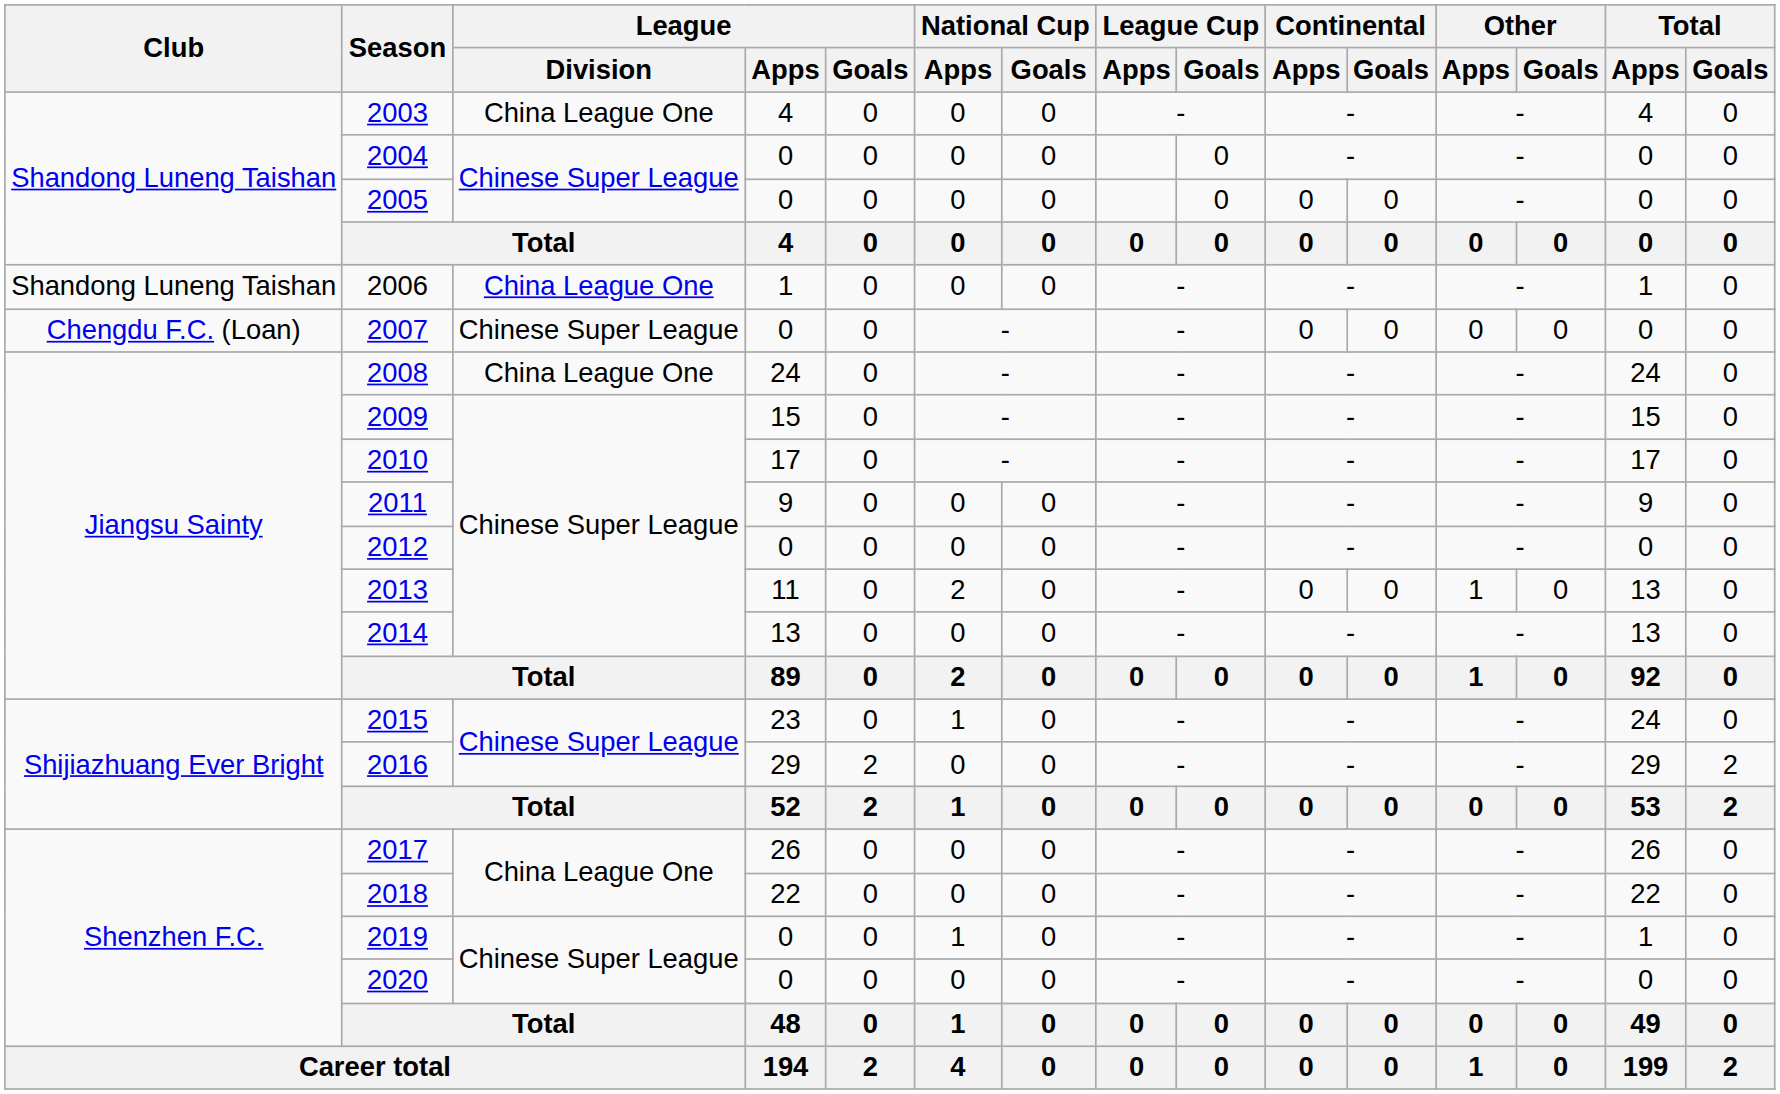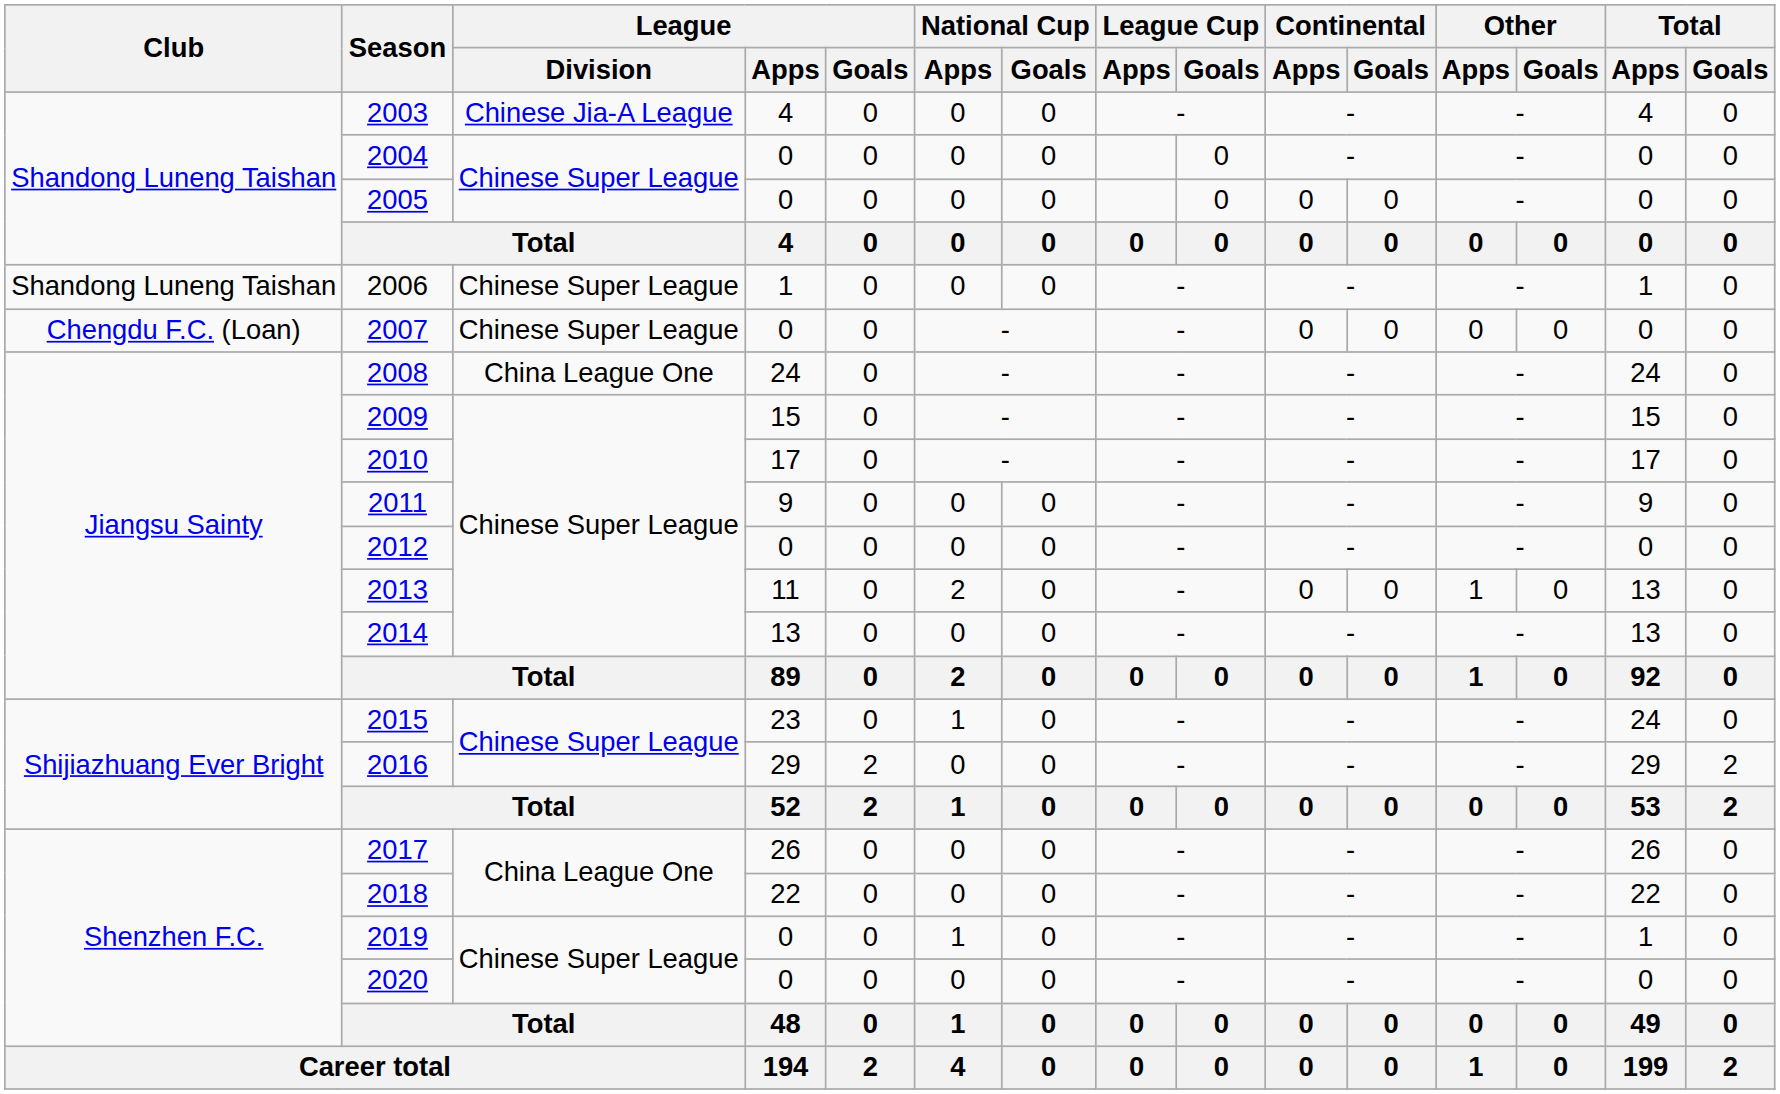2003 | League / Division: China League One -> Chinese Jia-A League
2006 | League / Division: China League One -> Chinese Super League
